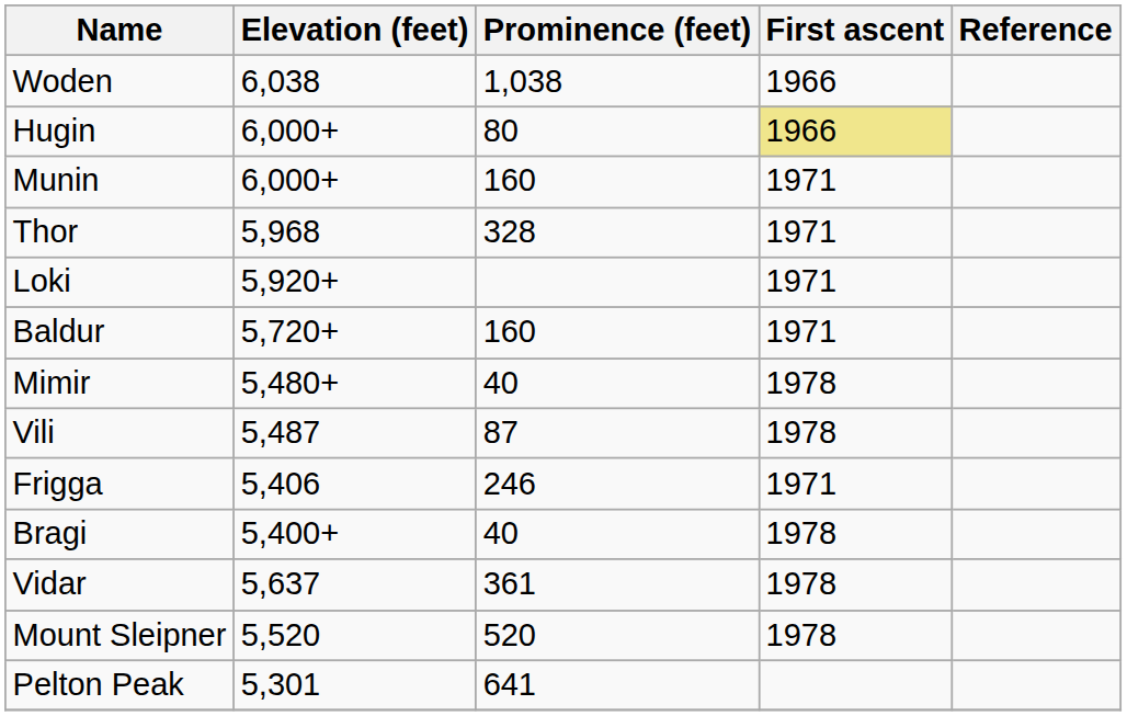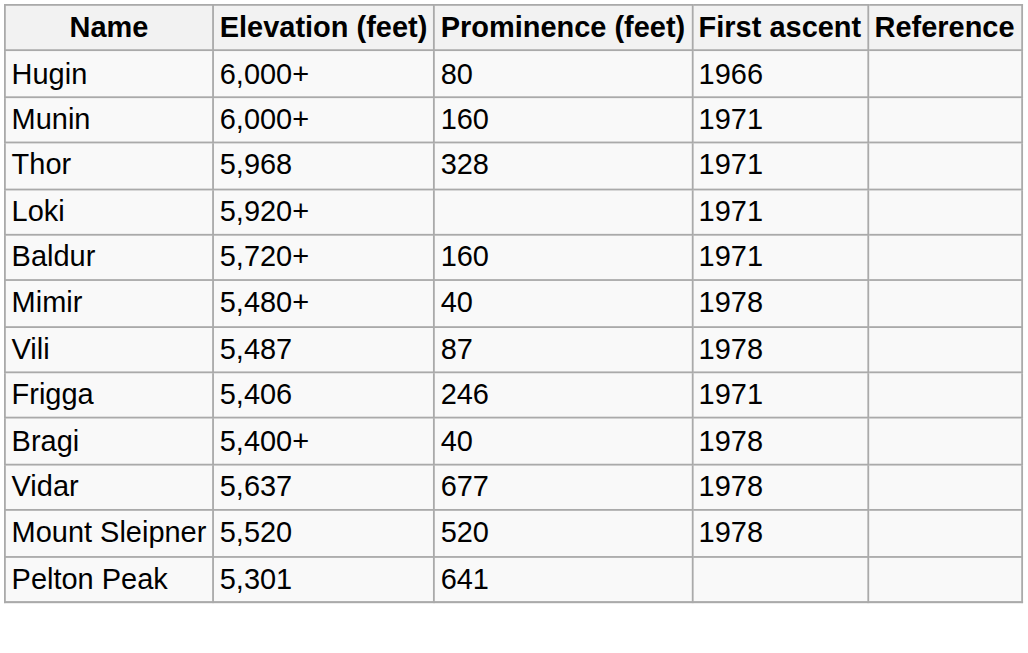- row: Woden | 6,038 | 1,038 | 1966
Hugin | First ascent: khaki background -> no background
Vidar | Prominence (feet): 361 -> 677
